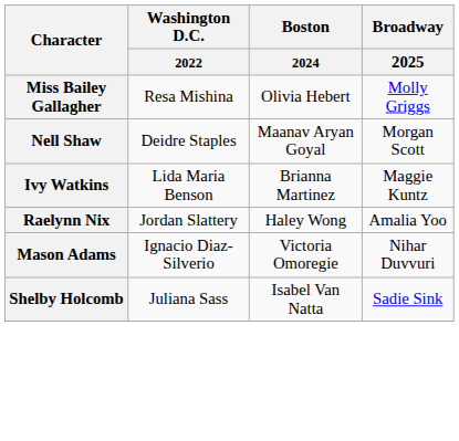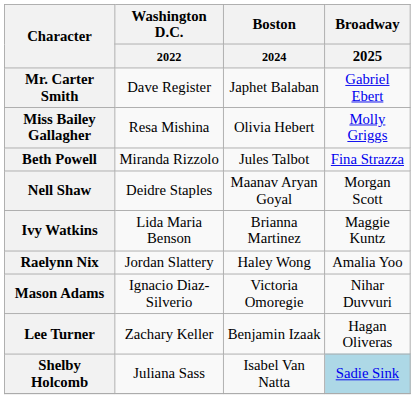+ row: Mr. Carter Smith | Dave Register | Japhet Balaban | Gabriel Ebert
+ row: Beth Powell | Miranda Rizzolo | Jules Talbot | Fina Strazza
+ row: Lee Turner | Zachary Keller | Benjamin Izaak | Hagan Oliveras
Shelby Holcomb | Broadway / 2025: no background -> lightblue background
